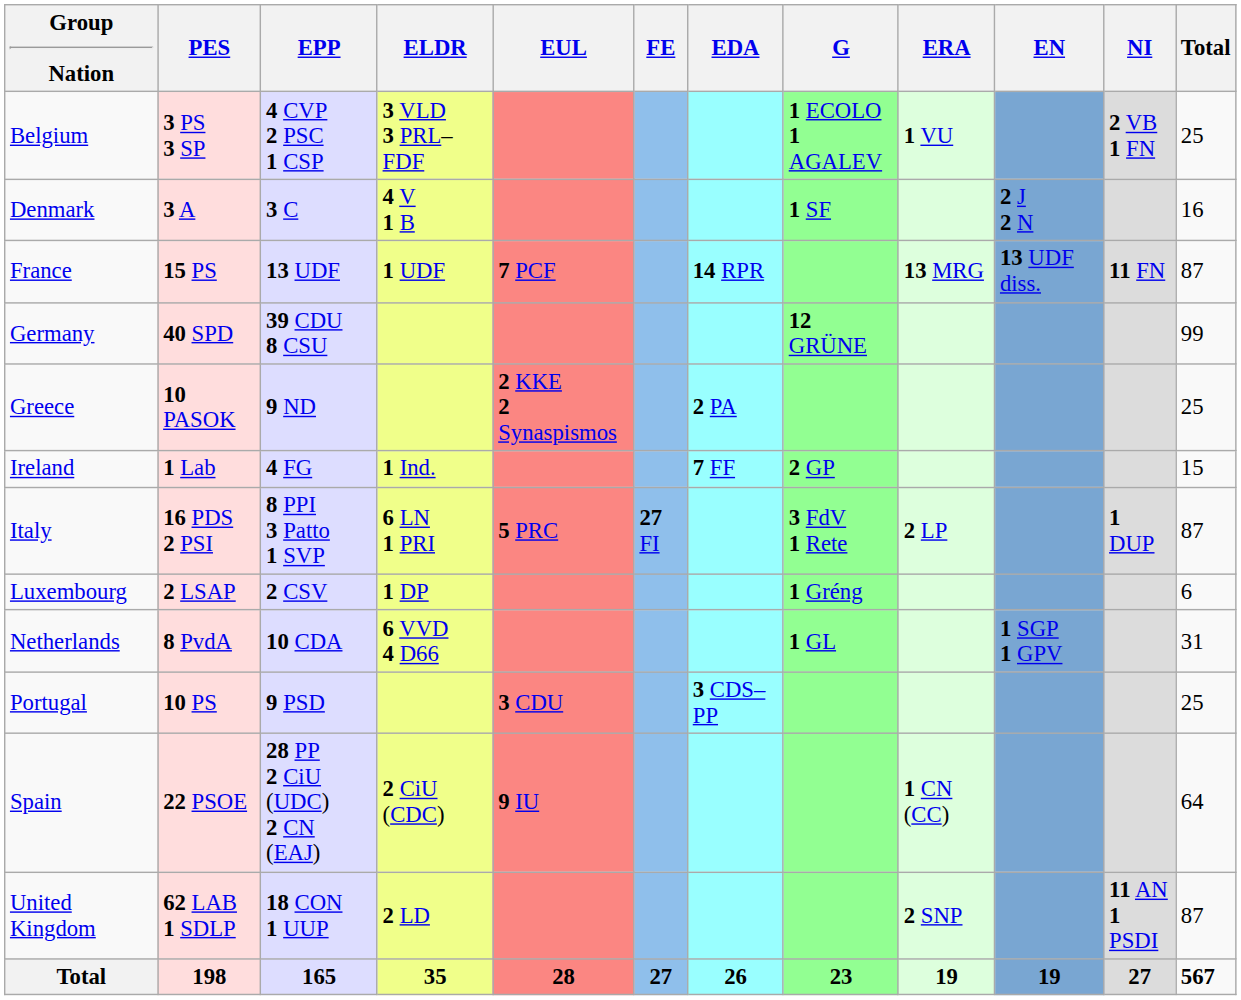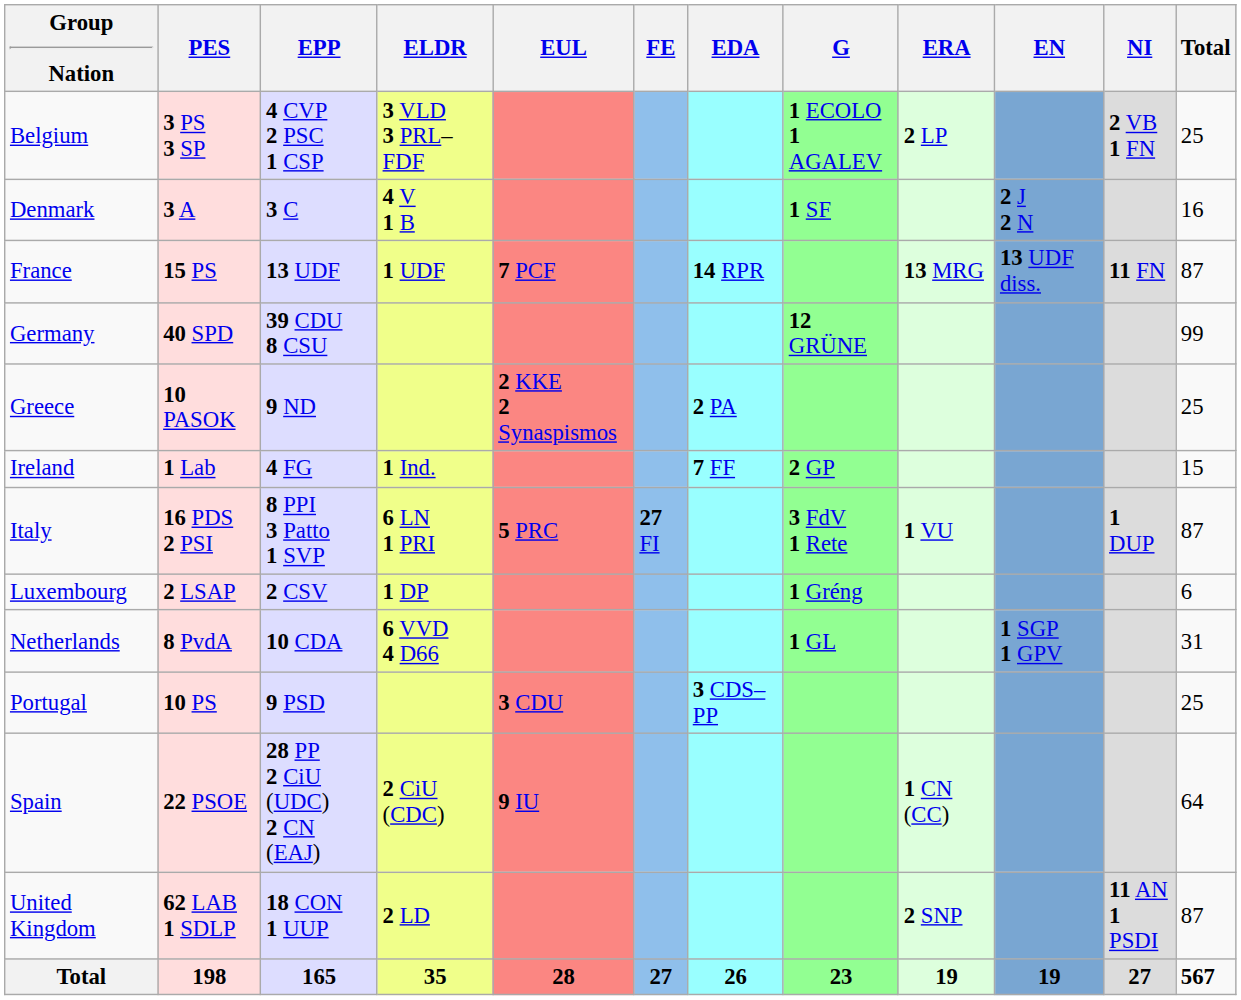Belgium | ERA: 1 VU -> 2 LP
Italy | ERA: 2 LP -> 1 VU
